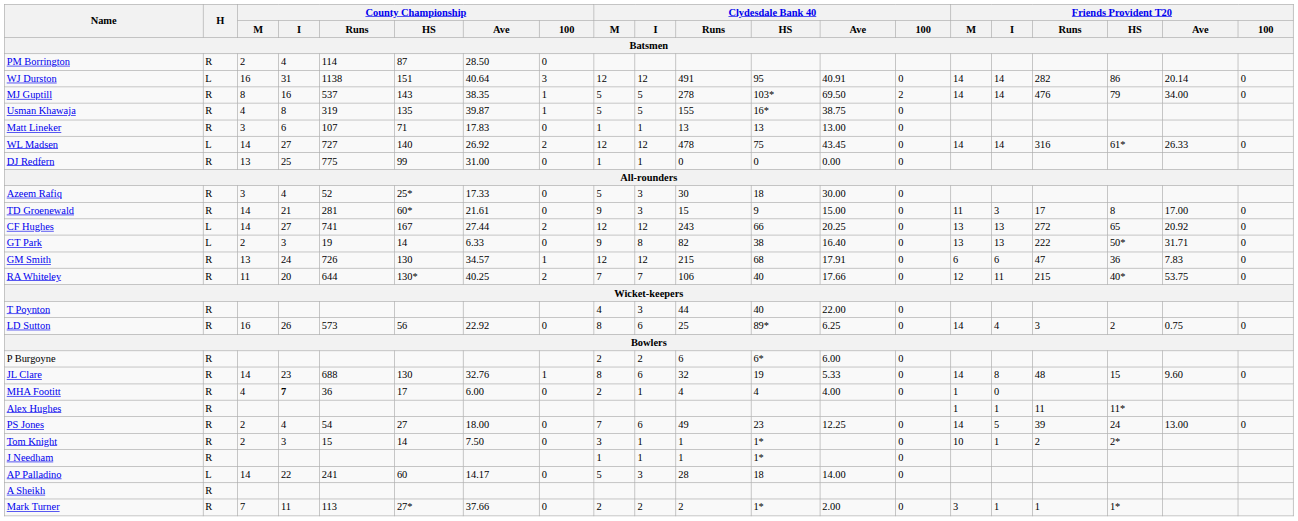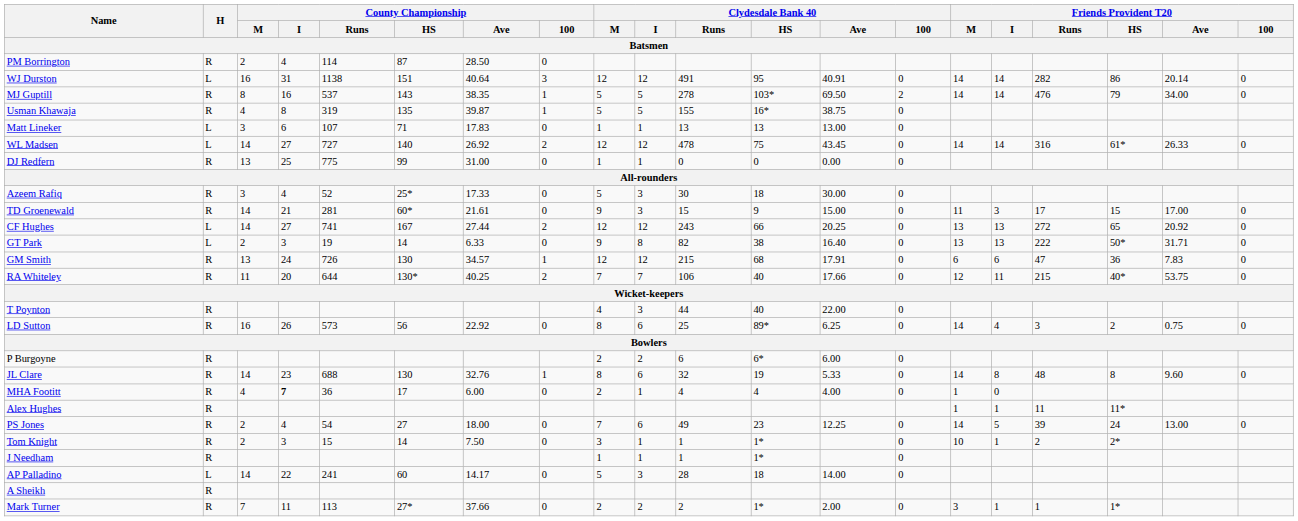Matt Lineker | H: R -> L
TD Groenewald | Friends Provident T20 / HS: 8 -> 15
JL Clare | Friends Provident T20 / HS: 15 -> 8
